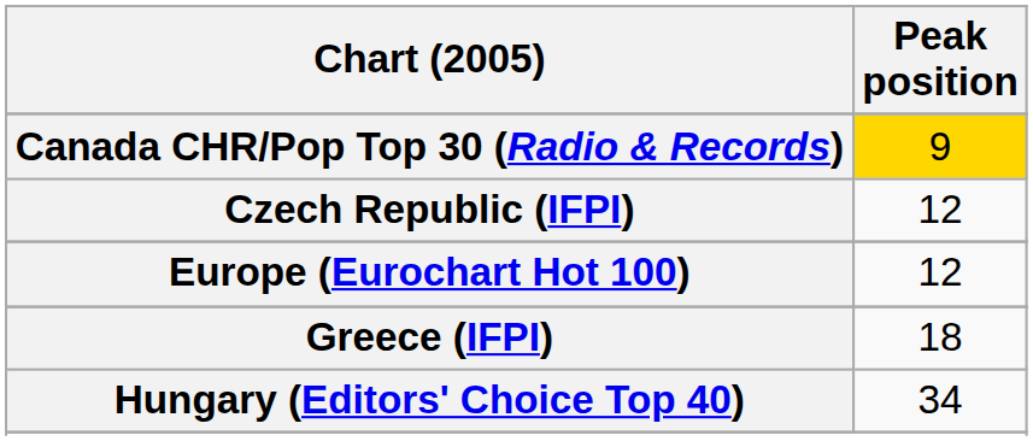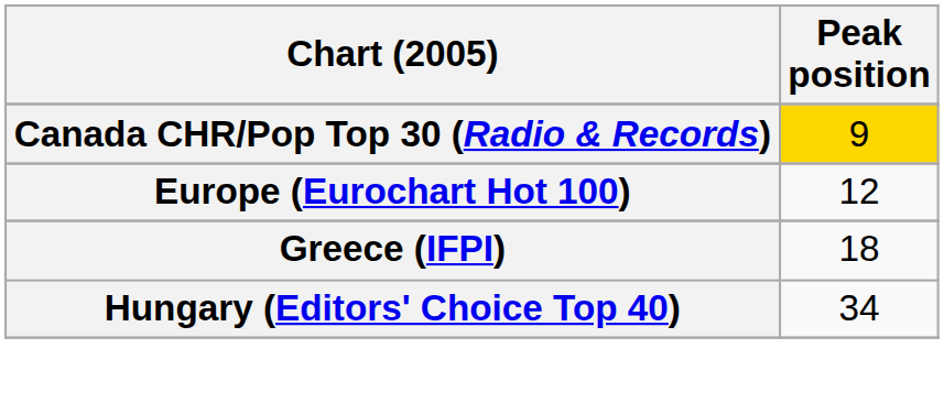- row: Czech Republic (IFPI) | 12
